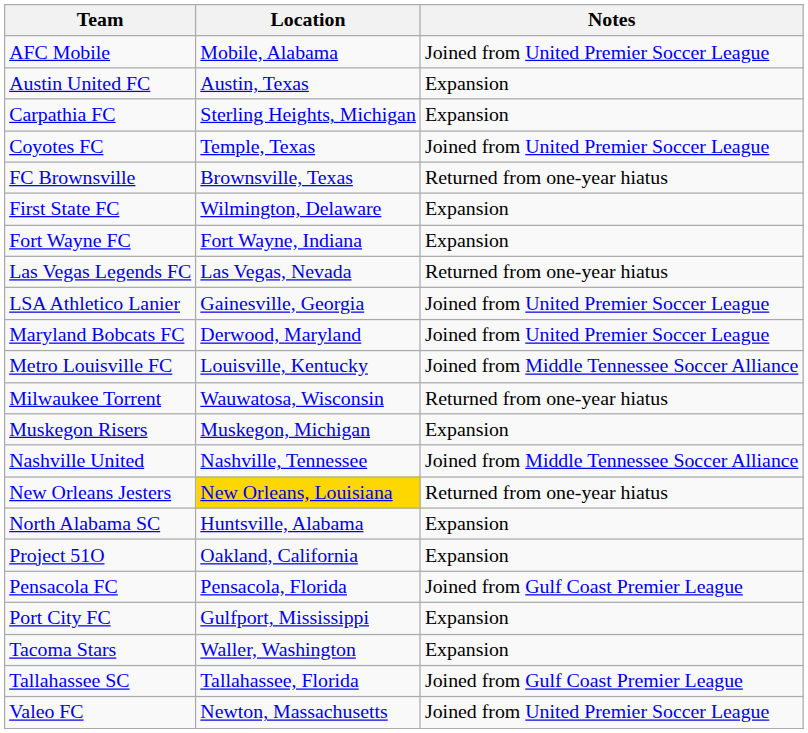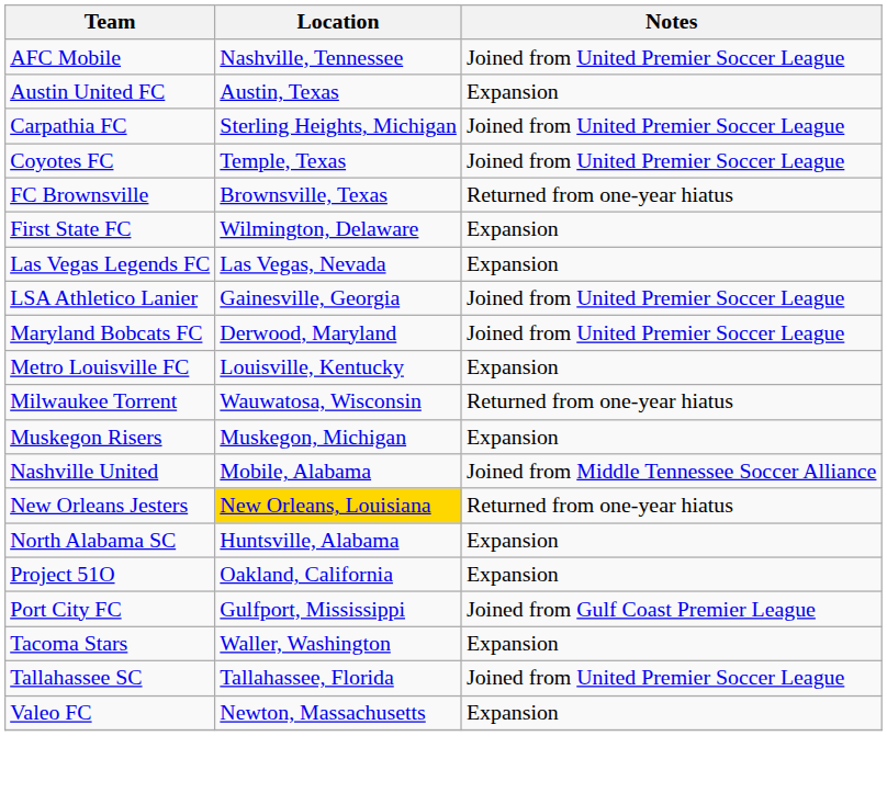AFC Mobile | Location: Mobile, Alabama -> Nashville, Tennessee
Carpathia FC | Notes: Expansion -> Joined from United Premier Soccer League
- row: Fort Wayne FC | Fort Wayne, Indiana | Expansion
Las Vegas Legends FC | Notes: Returned from one-year hiatus -> Expansion
Metro Louisville FC | Notes: Joined from Middle Tennessee Soccer Alliance -> Expansion
Nashville United | Location: Nashville, Tennessee -> Mobile, Alabama
- row: Pensacola FC | Pensacola, Florida | Joined from Gulf Coast Premier League
Port City FC | Notes: Expansion -> Joined from Gulf Coast Premier League
Tallahassee SC | Notes: Joined from Gulf Coast Premier League -> Joined from United Premier Soccer League
Valeo FC | Notes: Joined from United Premier Soccer League -> Expansion
